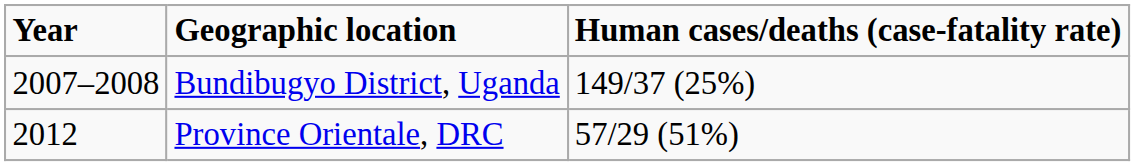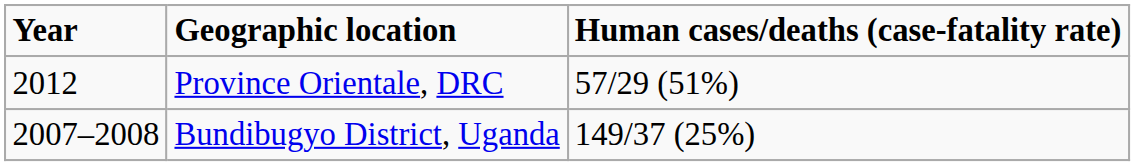rows swapped: Bundibugyo District, Uganda <-> Province Orientale, DRC
